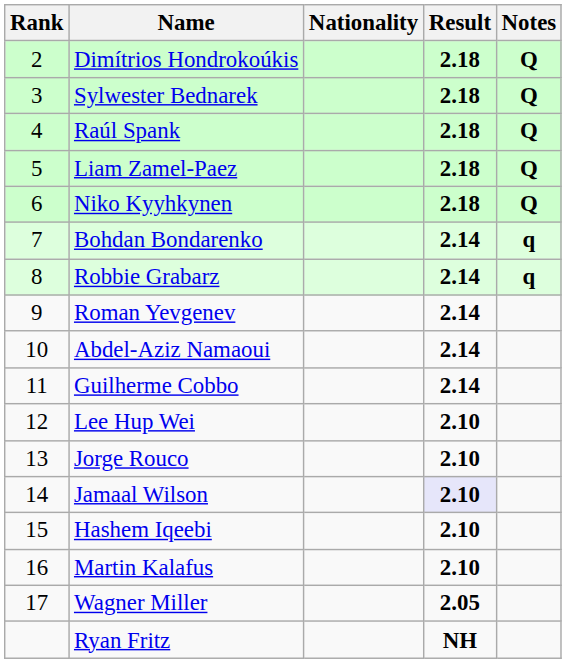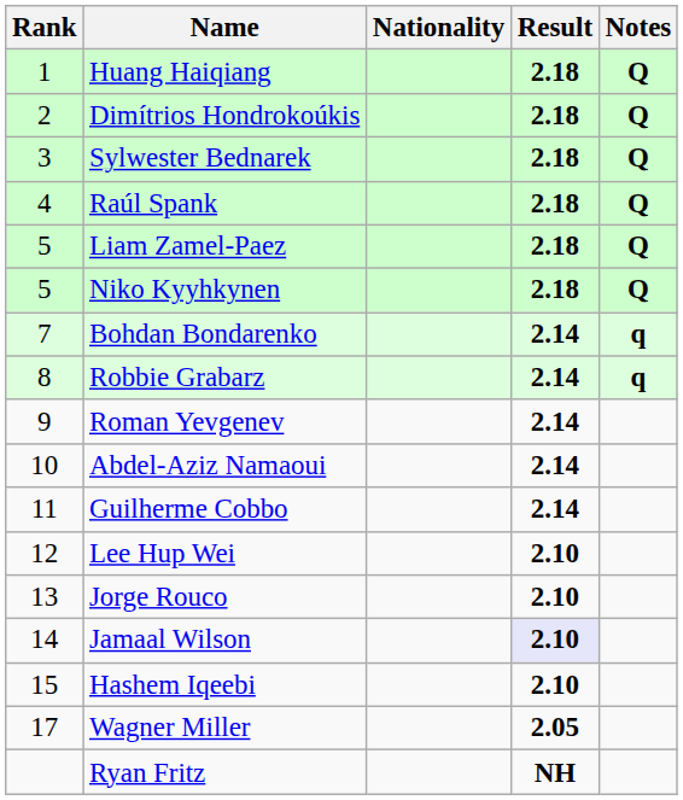+ row: 1 | Huang Haiqiang | 2.18 | Q
Niko Kyyhkynen | Rank: 6 -> 5
- row: 16 | Martin Kalafus | 2.10
